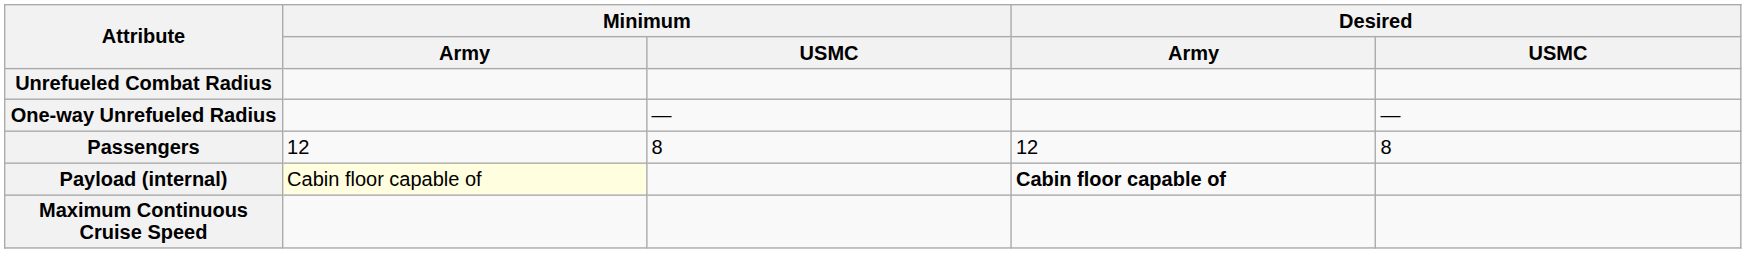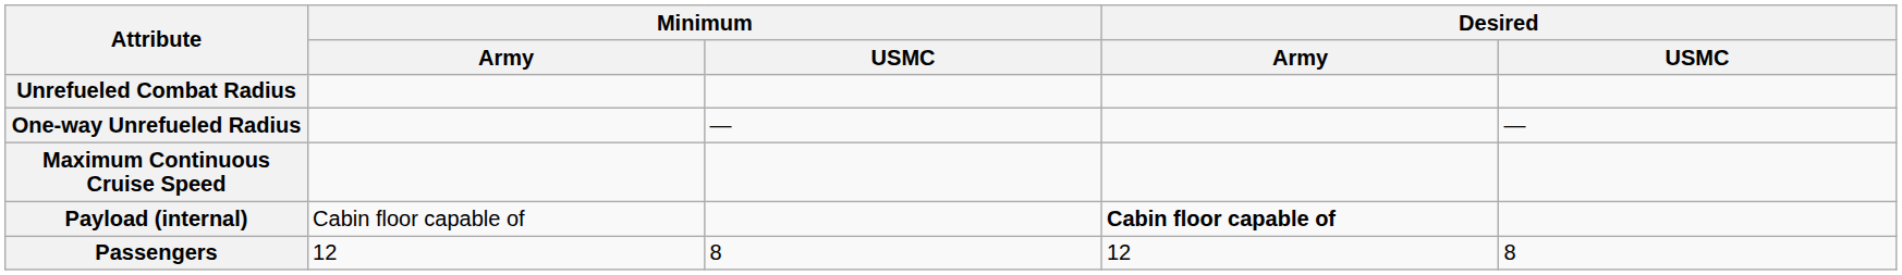rows swapped: Maximum Continuous Cruise Speed <-> Passengers
Payload (internal) | Minimum / Army: lightyellow background -> no background
